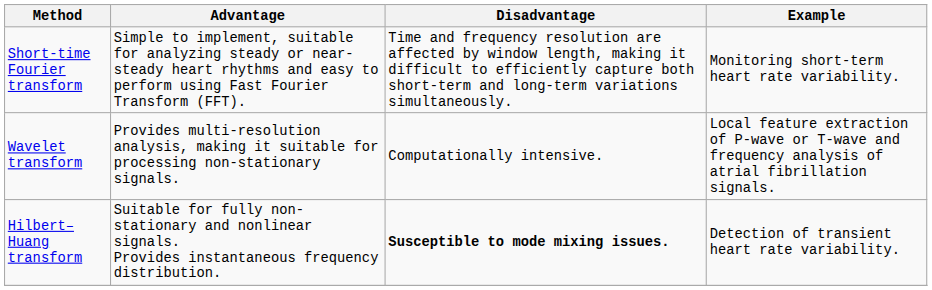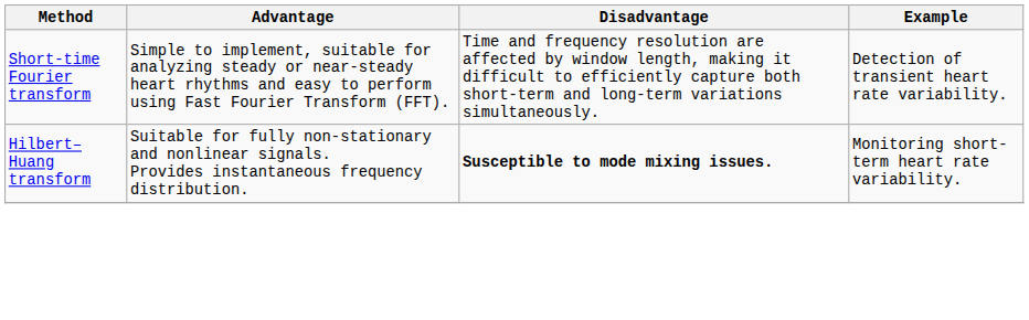Short-time Fourier transform | Example: Monitoring short-term heart rate variability. -> Detection of transient heart rate variability.
- row: Wavelet transform | Provides multi-resolution analysis, making it suitable for processing non-stationary signals. | Computationally intensive. | Local feature extraction of P-wave or T-wave and frequency analysis of atrial fibrillation signals.
Hilbert–Huang transform | Example: Detection of transient heart rate variability. -> Monitoring short-term heart rate variability.
